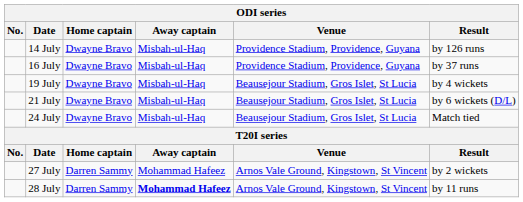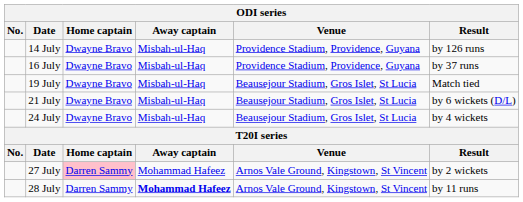19 July | Result: by 4 wickets -> Match tied
24 July | Result: Match tied -> by 4 wickets
27 July | Home captain: no background -> pink background
